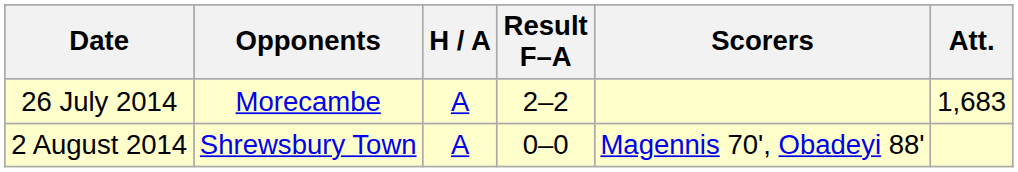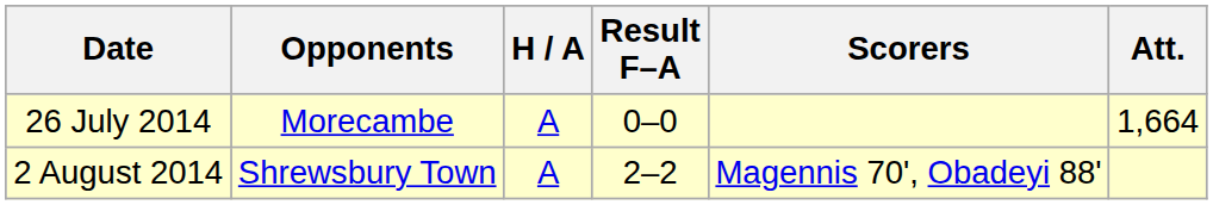26 July 2014 | Result F–A: 2–2 -> 0–0
26 July 2014 | Att.: 1,683 -> 1,664
2 August 2014 | Result F–A: 0–0 -> 2–2
